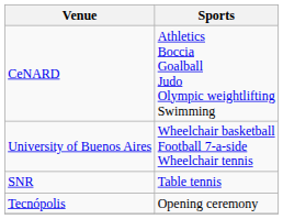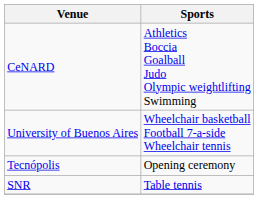rows swapped: SNR <-> Tecnópolis
